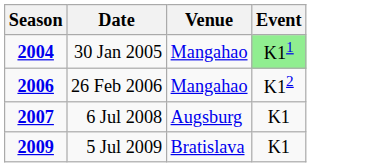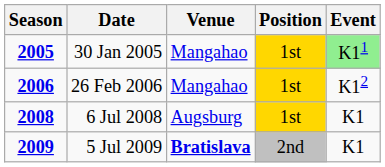+ column: Position | 1st | 1st | 1st | 2nd
30 Jan 2005 | Season: 2004 -> 2005
6 Jul 2008 | Season: 2007 -> 2008
5 Jul 2009 | Venue: normal -> bold
